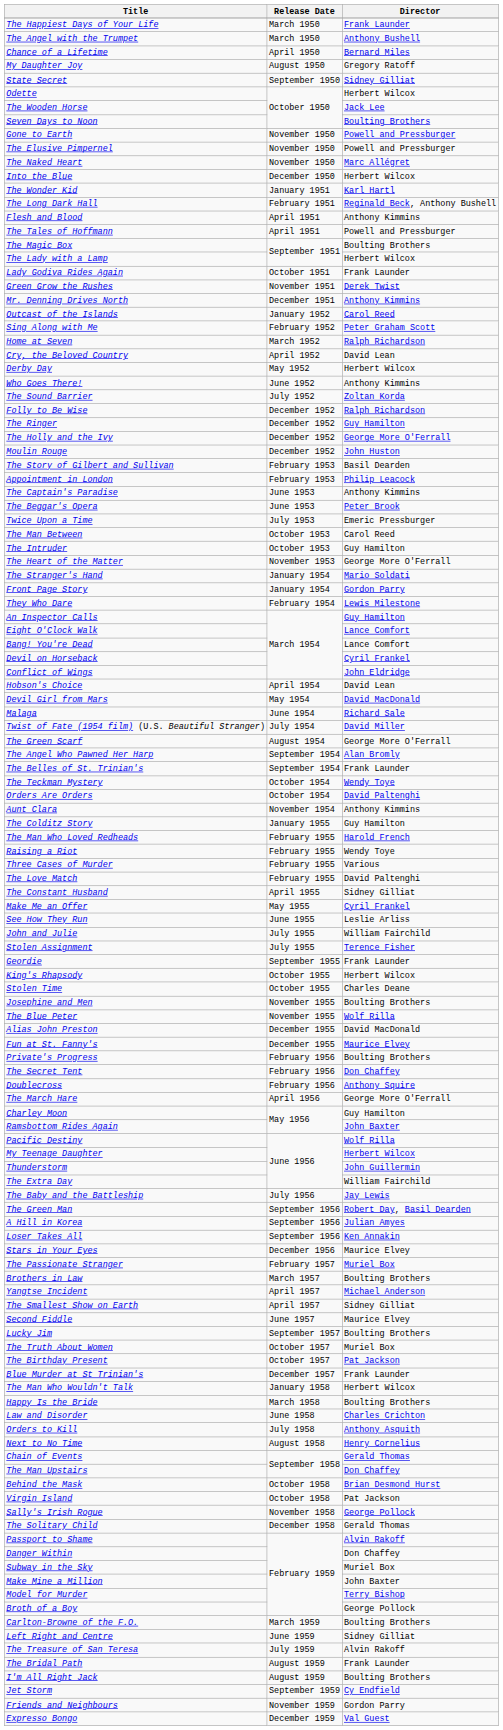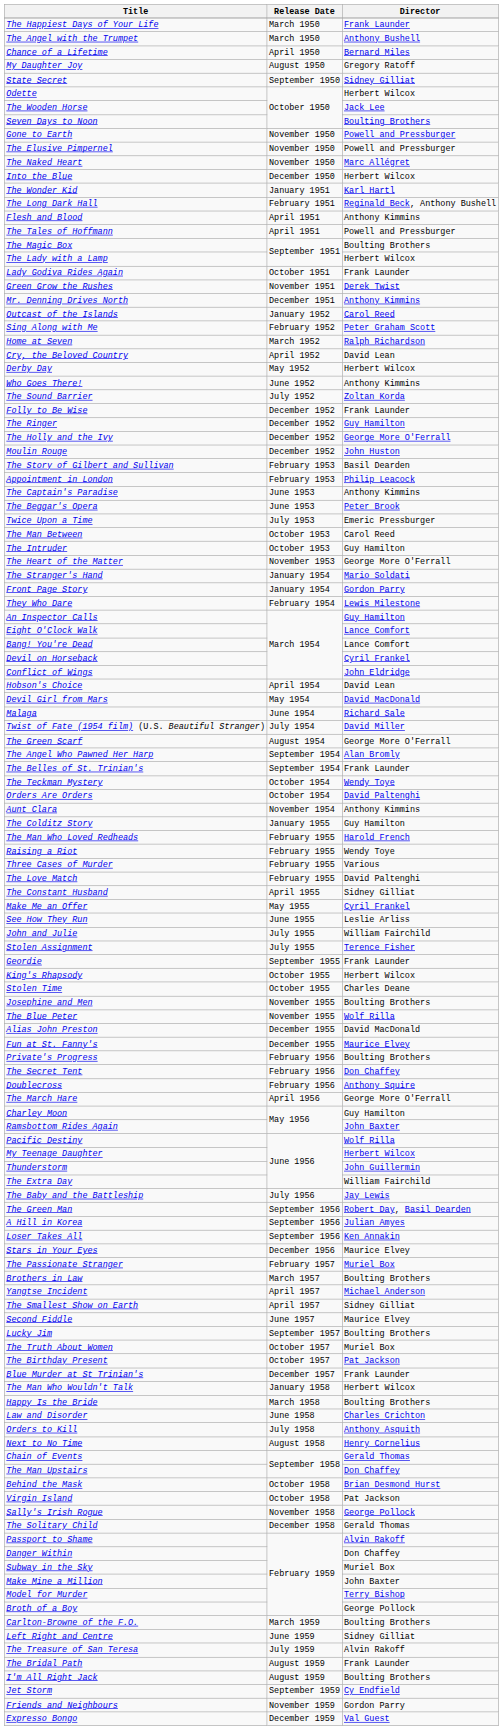Folly to Be Wise | Director: Ralph Richardson -> Frank Launder
